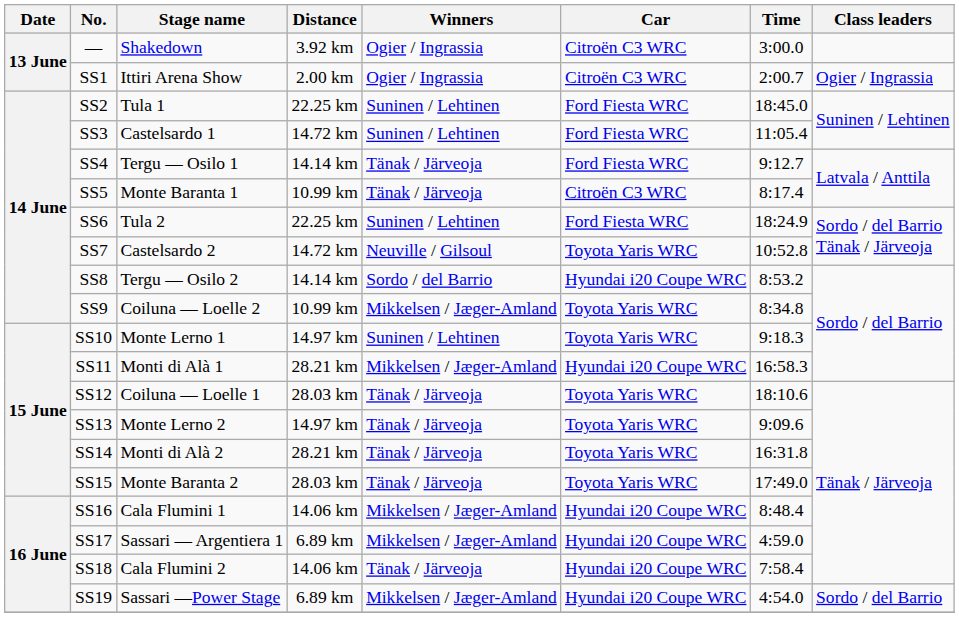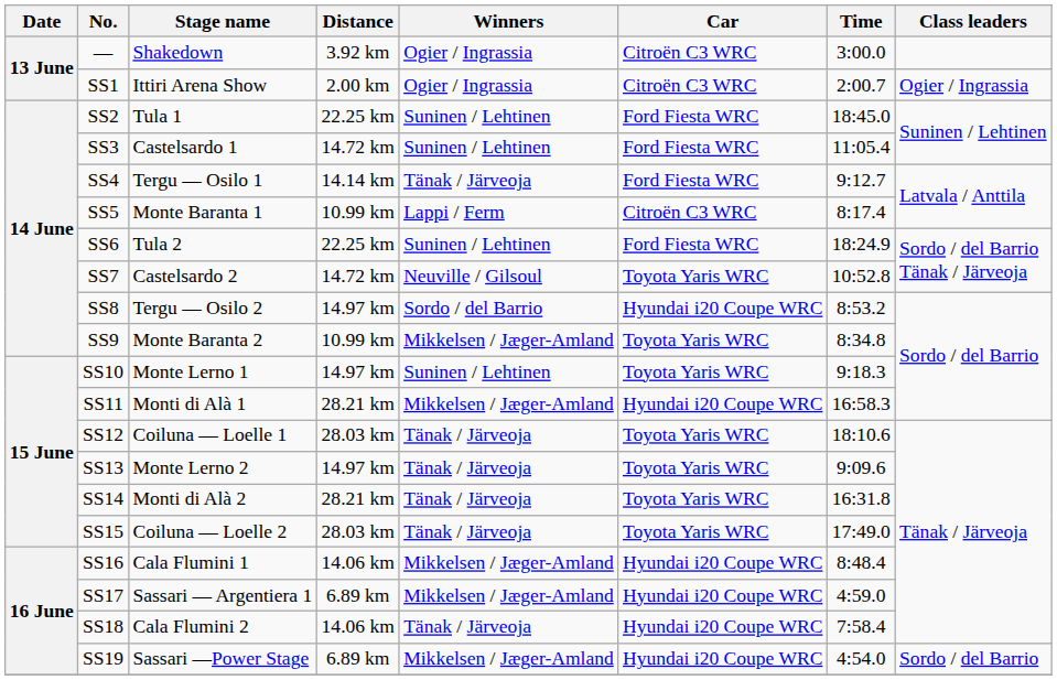SS5 | Winners: Tänak / Järveoja -> Lappi / Ferm
SS8 | Distance: 14.14 km -> 14.97 km
SS9 | Stage name: Coiluna — Loelle 2 -> Monte Baranta 2
SS15 | Stage name: Monte Baranta 2 -> Coiluna — Loelle 2
